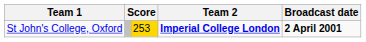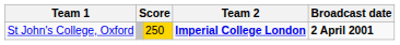St John's College, Oxford | column 3: 253 -> 250
